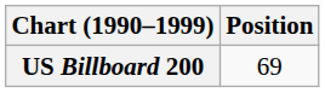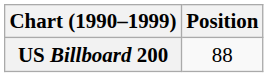US Billboard 200 | Position: 69 -> 88
